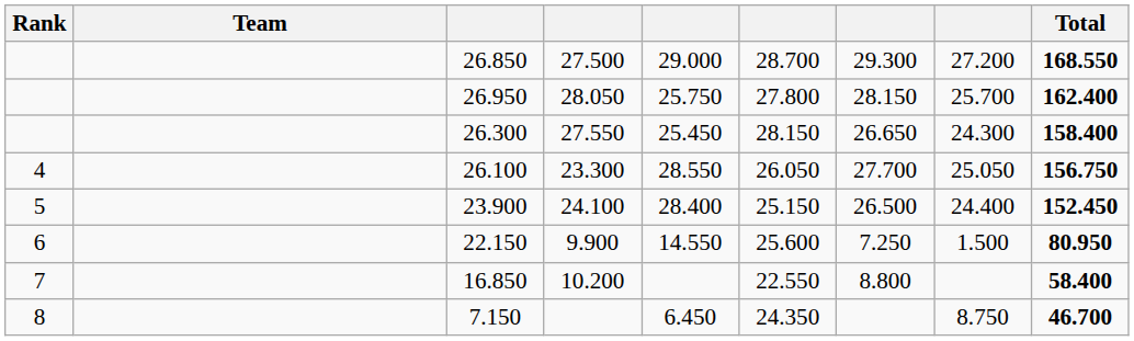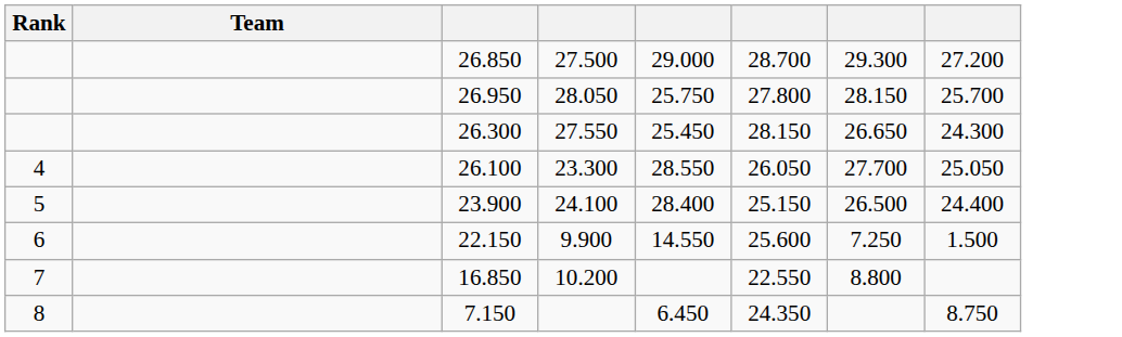- column: Total | 168.550 | 162.400 | 158.400 | 156.750 | 152.450 | 80.950 | 58.400 | 46.700
